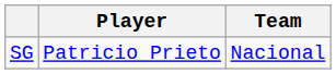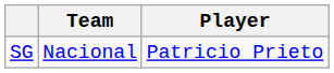columns swapped: Player <-> Team
